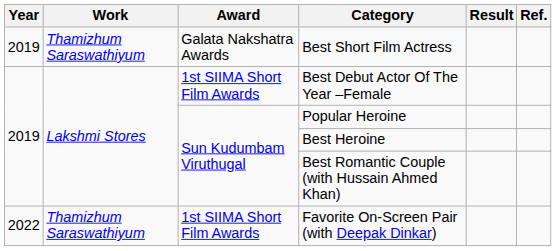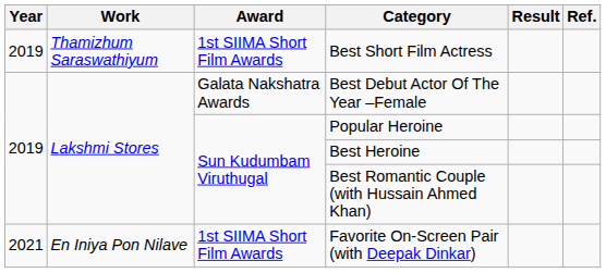Best Short Film Actress | Award: Galata Nakshatra Awards -> 1st SIIMA Short Film Awards
Best Debut Actor Of The Year –Female | Award: 1st SIIMA Short Film Awards -> Galata Nakshatra Awards
Favorite On-Screen Pair (with Deepak Dinkar) | Year: 2022 -> 2021
Favorite On-Screen Pair (with Deepak Dinkar) | Work: Thamizhum Saraswathiyum -> En Iniya Pon Nilave
